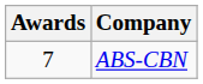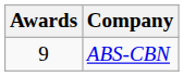ABS-CBN | Awards: 7 -> 9
